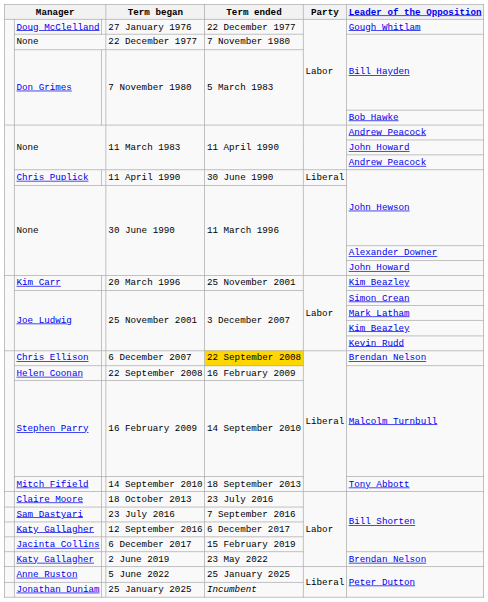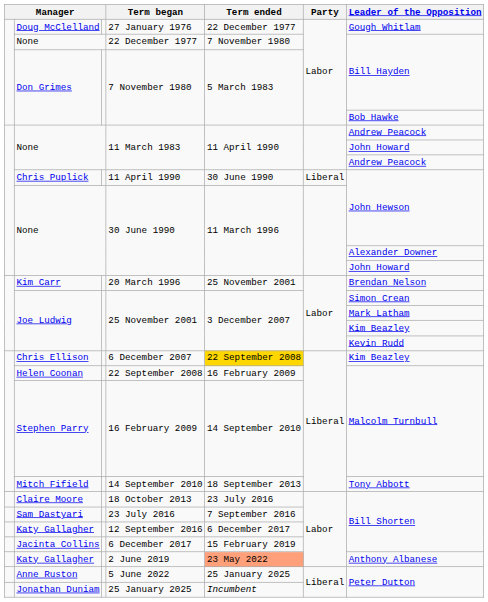20 March 1996 | Leader of the Opposition: Kim Beazley -> Brendan Nelson
6 December 2007 | Leader of the Opposition: Brendan Nelson -> Kim Beazley
2 June 2019 | Term ended: no background -> lightsalmon background
2 June 2019 | Leader of the Opposition: Brendan Nelson -> Anthony Albanese
